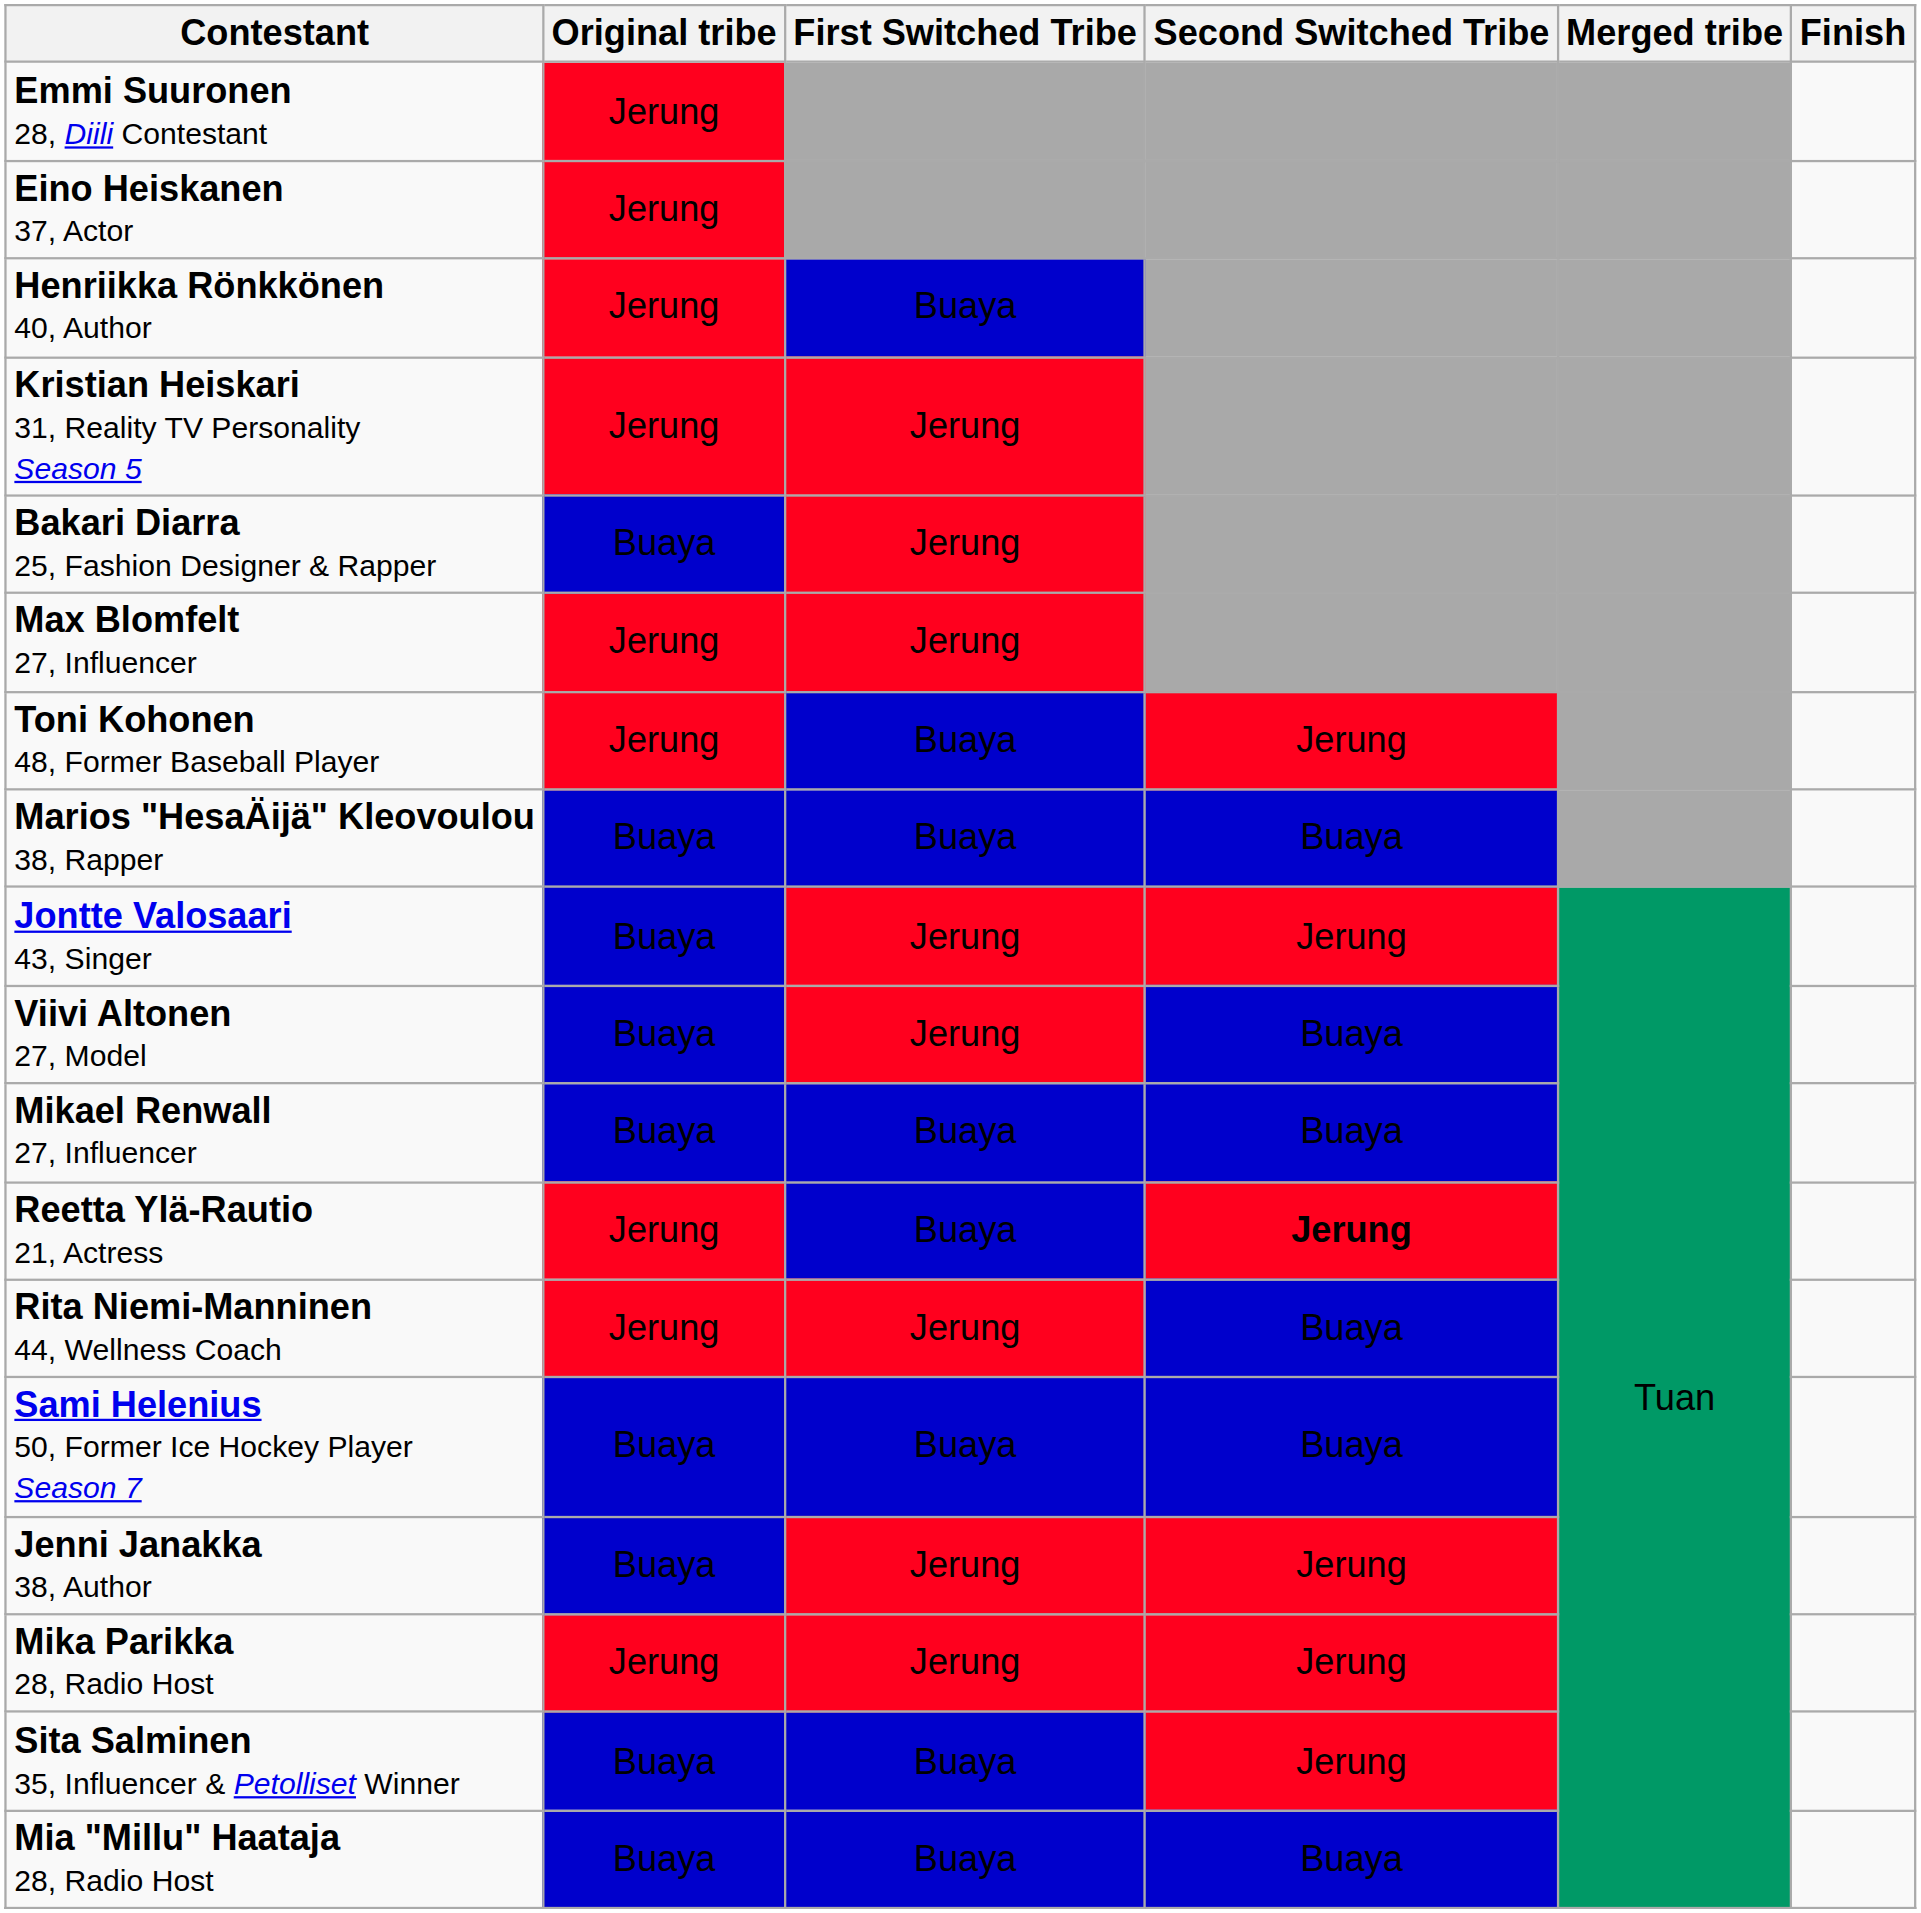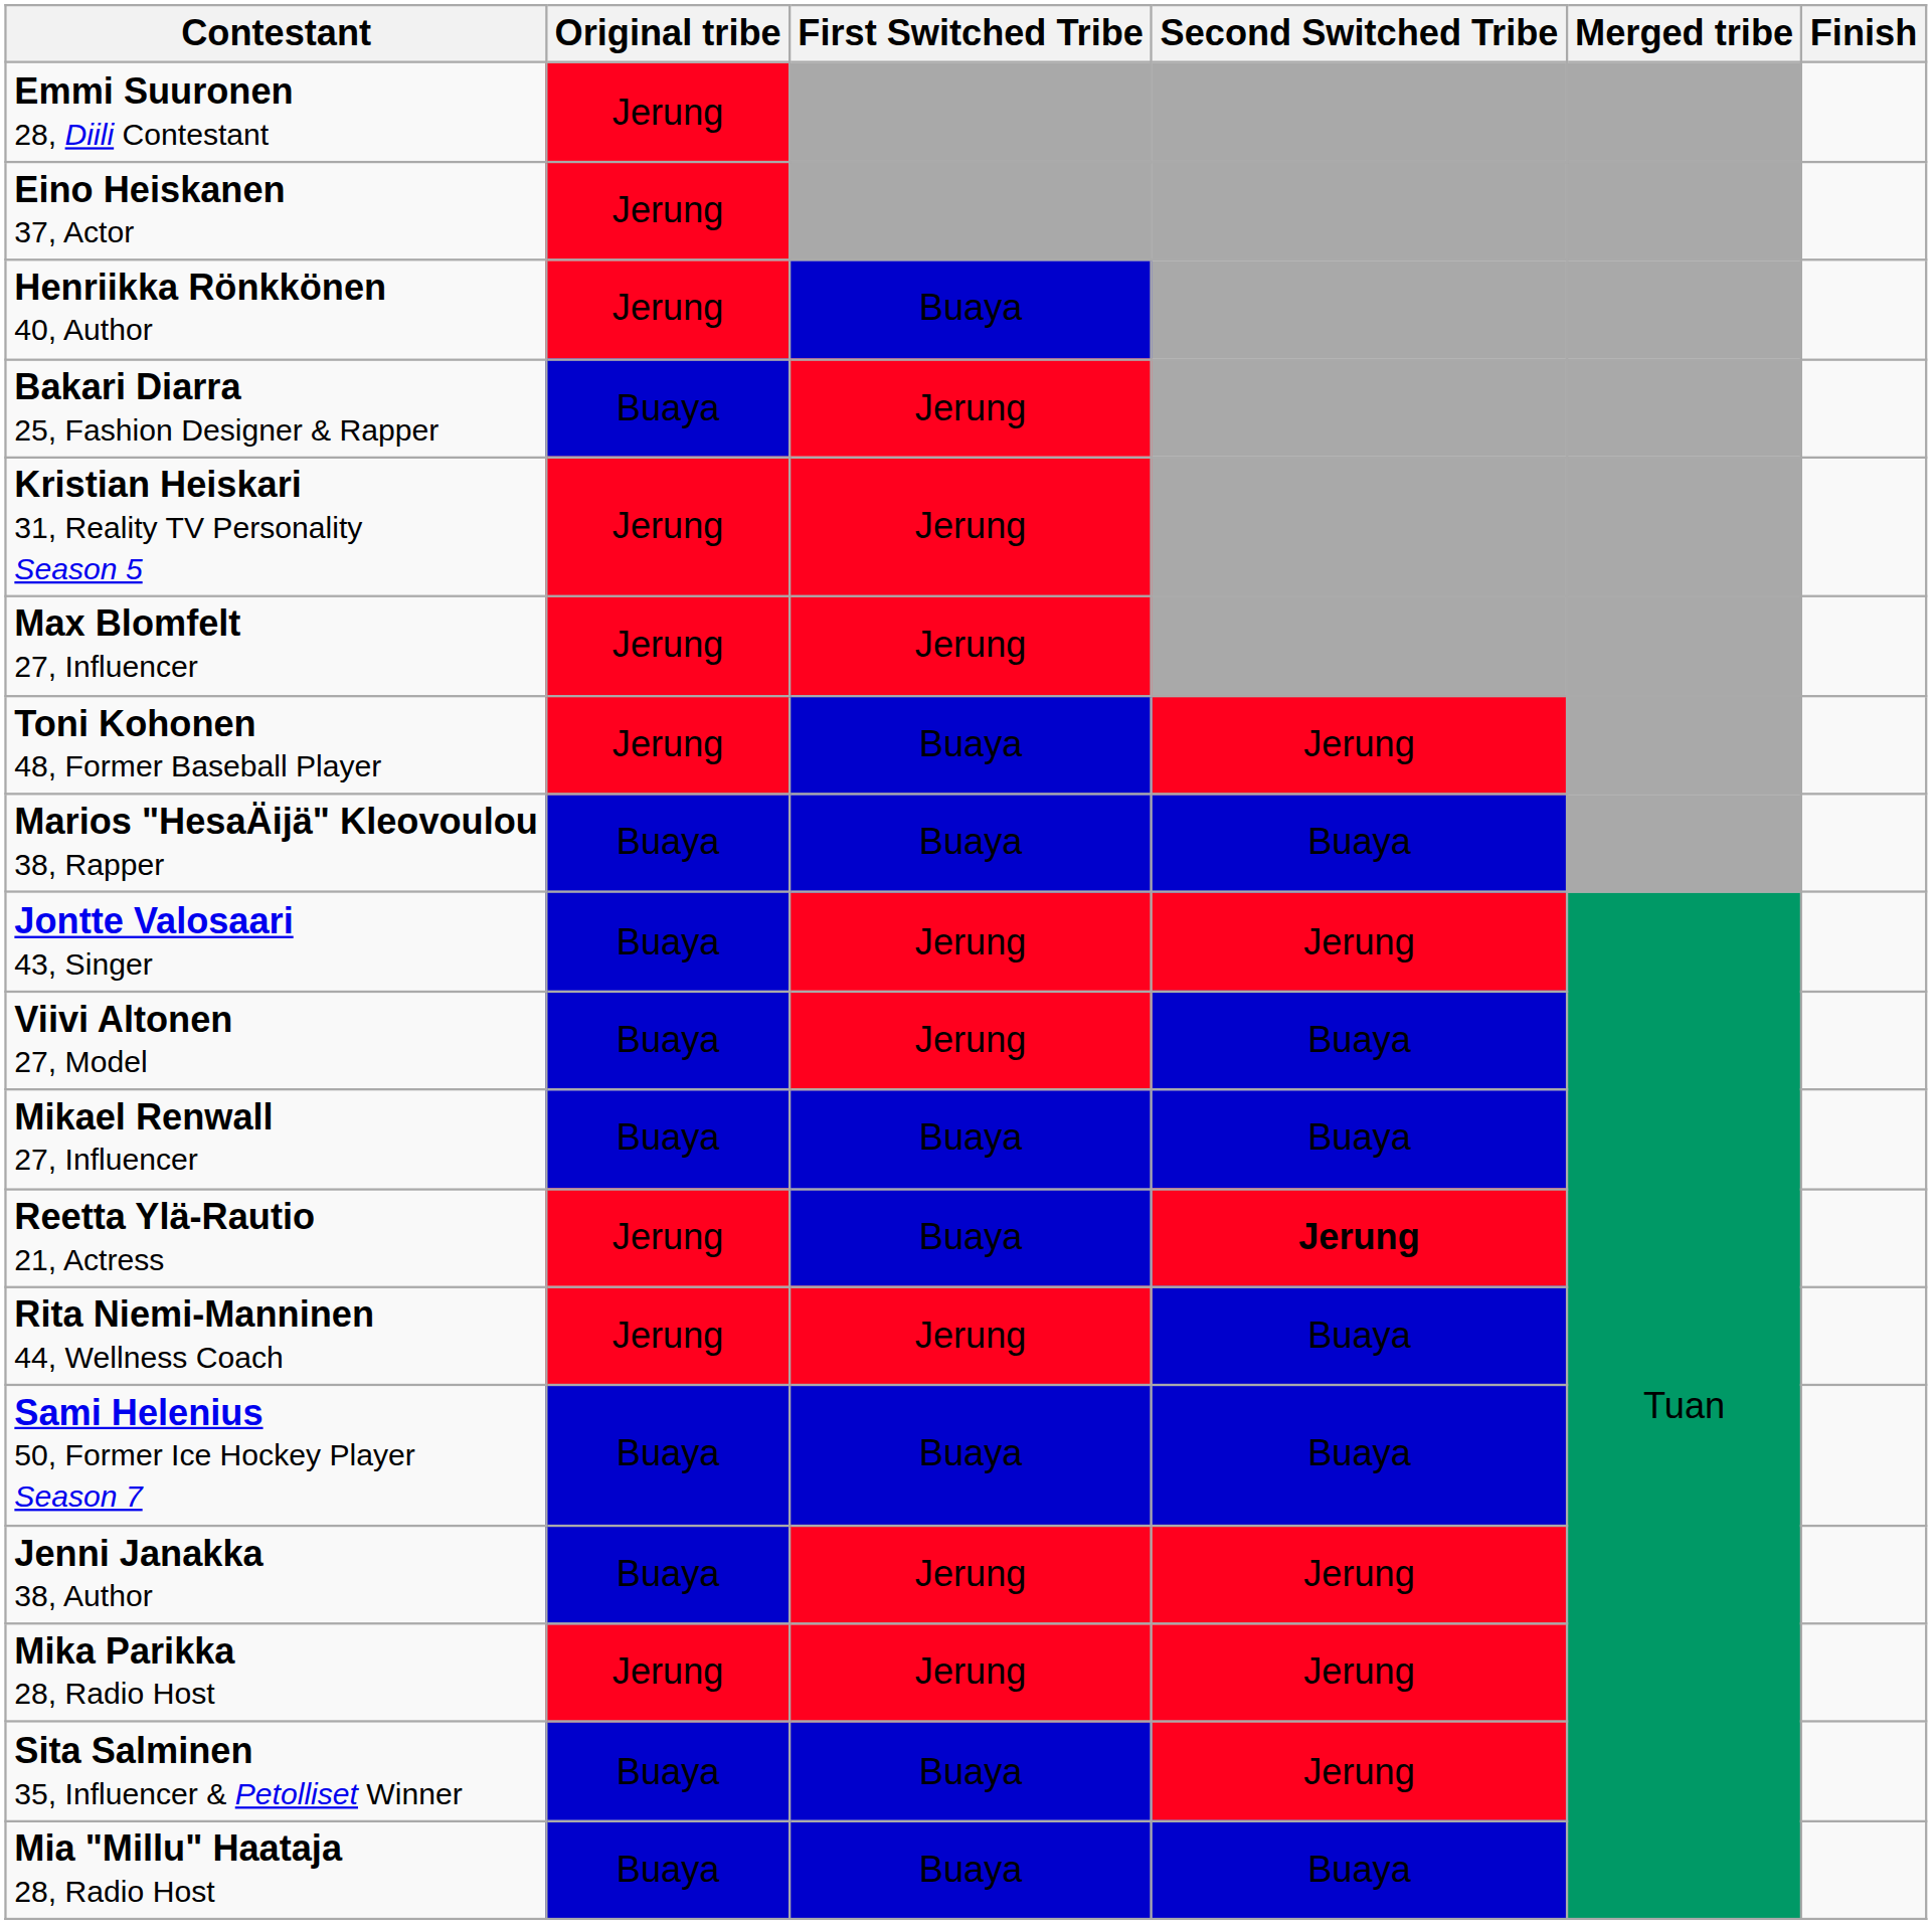rows swapped: Bakari Diarra 25, Fashion Designer & Rapper <-> Kristian Heiskari 31, Reality TV Personality Season 5
